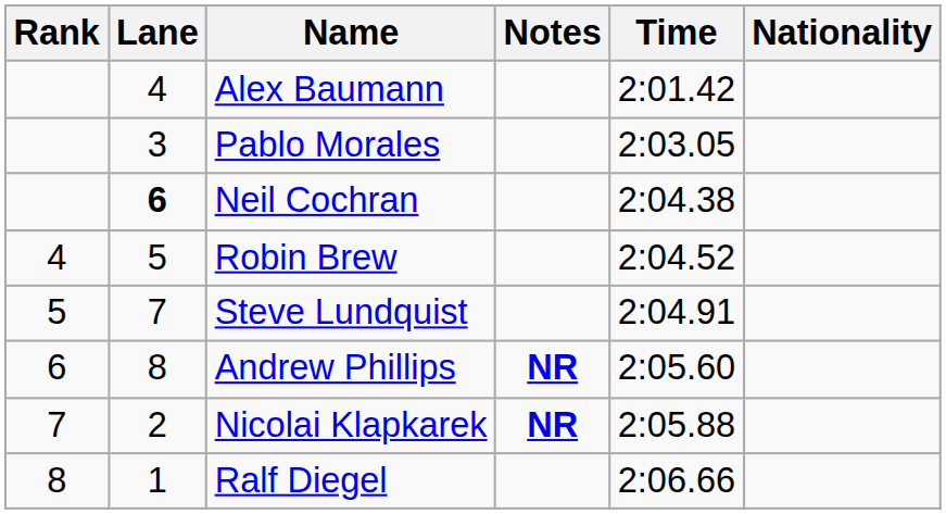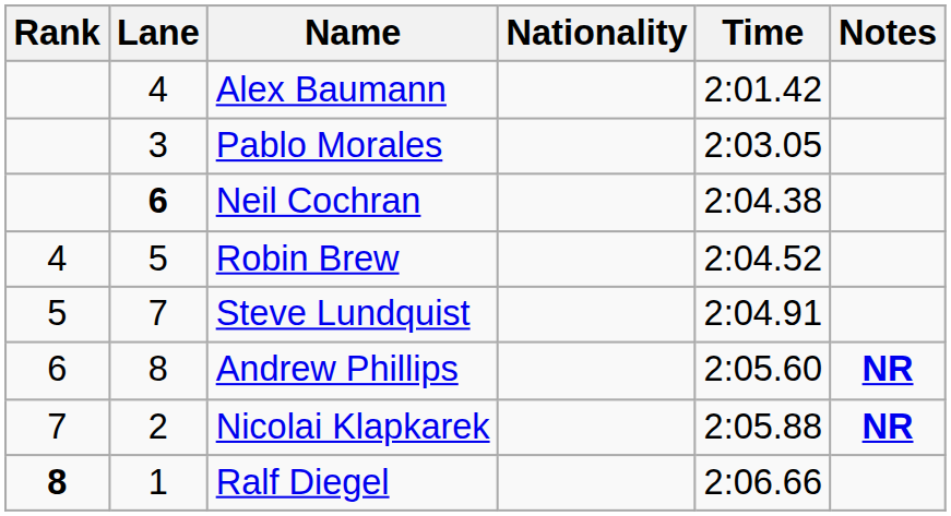columns swapped: Nationality <-> Notes
Ralf Diegel | Rank: normal -> bold
